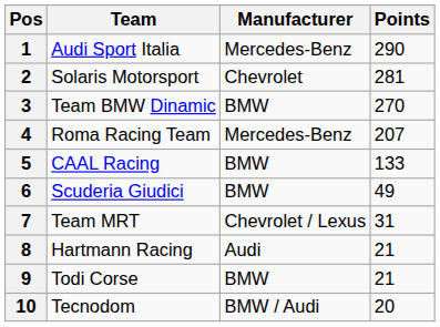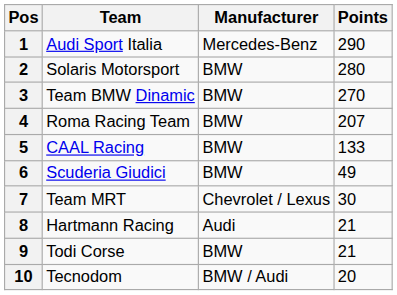2 | Manufacturer: Chevrolet -> BMW
2 | Points: 281 -> 280
4 | Manufacturer: Mercedes-Benz -> BMW
7 | Points: 31 -> 30
